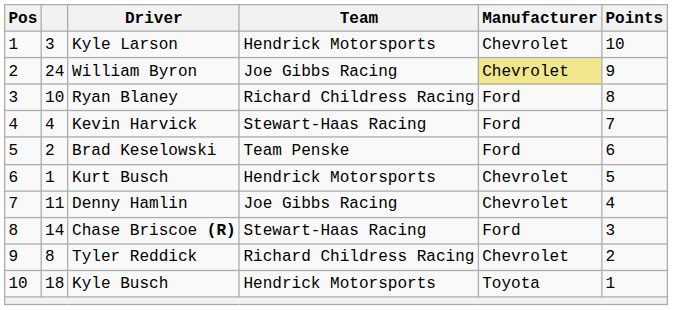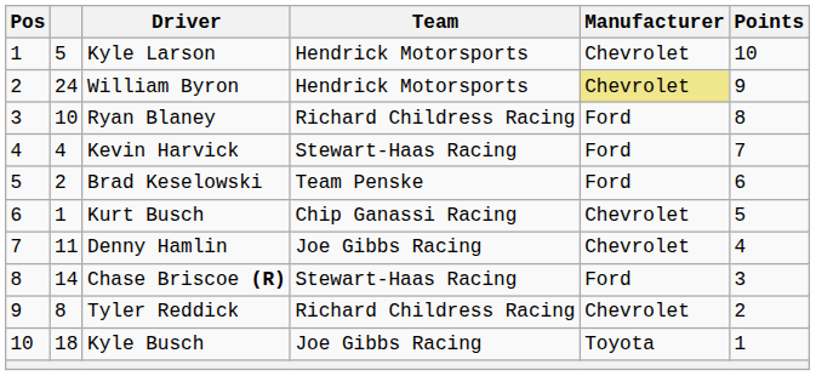Kyle Larson | column 2: 3 -> 5
William Byron | Team: Joe Gibbs Racing -> Hendrick Motorsports
Kurt Busch | Team: Hendrick Motorsports -> Chip Ganassi Racing
Kyle Busch | Team: Hendrick Motorsports -> Joe Gibbs Racing
